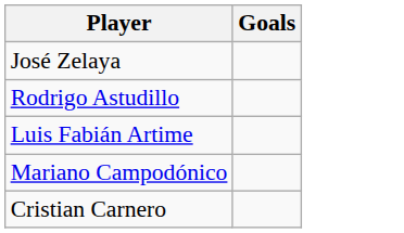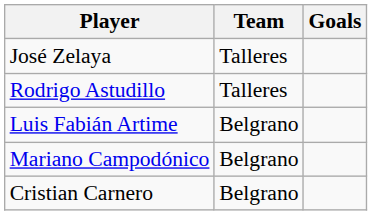+ column: Team | Talleres | Talleres | Belgrano | Belgrano | Belgrano
